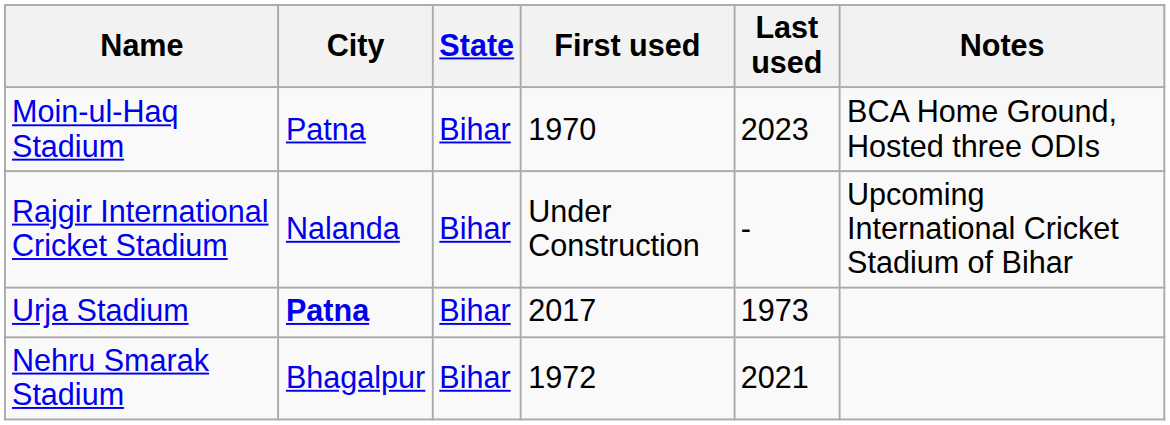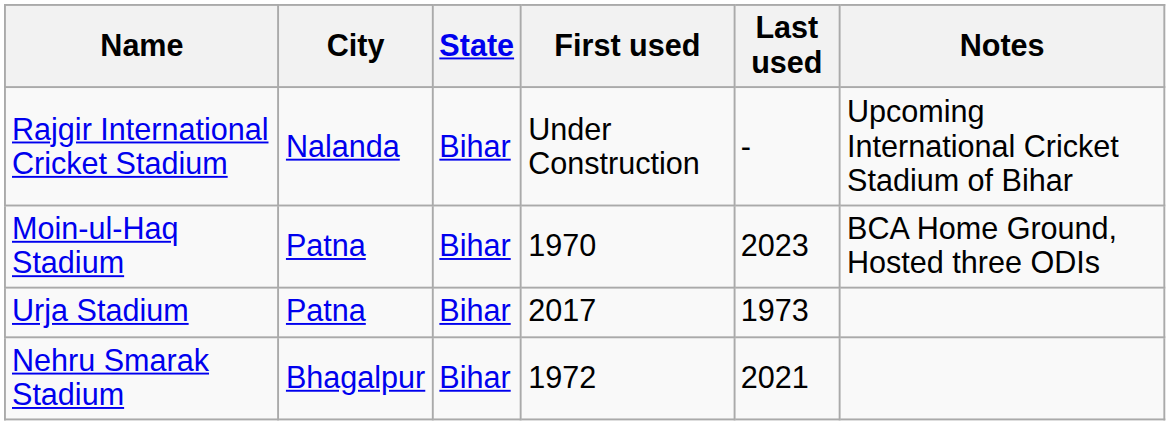rows swapped: Moin-ul-Haq Stadium <-> Rajgir International Cricket Stadium
Urja Stadium | City: bold -> normal
